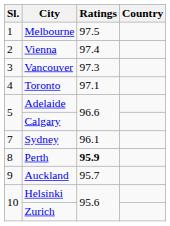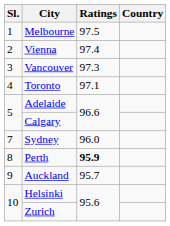Sydney | Ratings: 96.1 -> 96.0
